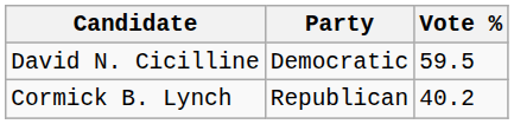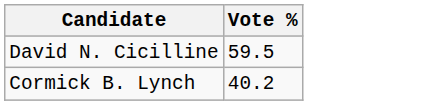- column: Party | Democratic | Republican
